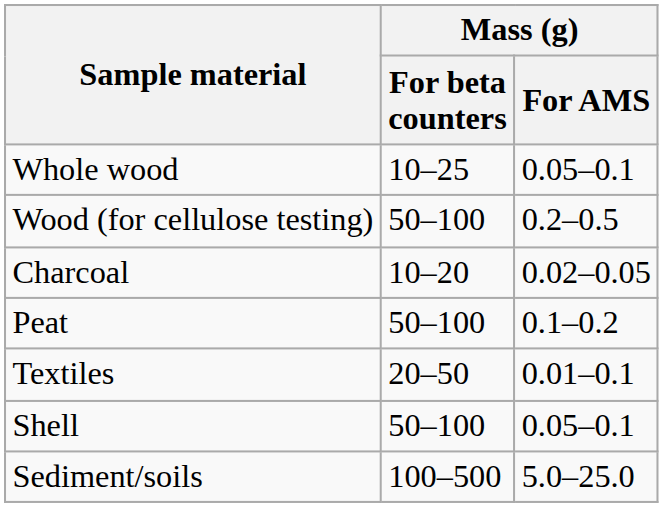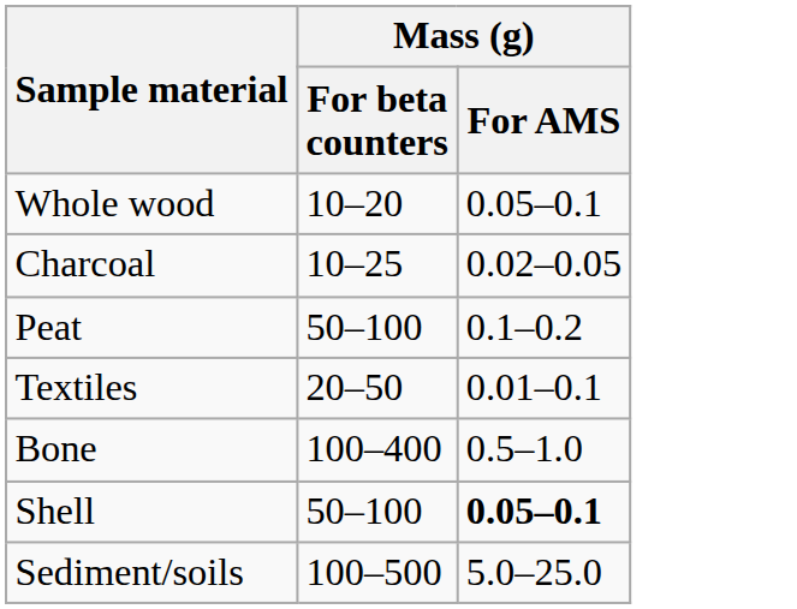Whole wood | Mass (g) / For beta counters: 10–25 -> 10–20
- row: Wood (for cellulose testing) | 50–100 | 0.2–0.5
Charcoal | Mass (g) / For beta counters: 10–20 -> 10–25
+ row: Bone | 100–400 | 0.5–1.0
Shell | Mass (g) / For AMS: normal -> bold
